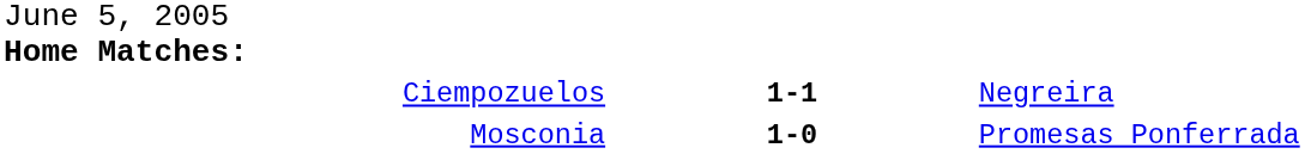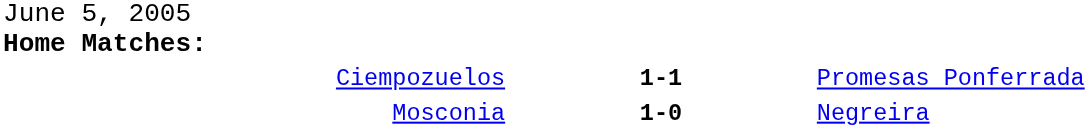Ciempozuelos | column 3: Negreira -> Promesas Ponferrada
Mosconia | column 3: Promesas Ponferrada -> Negreira
